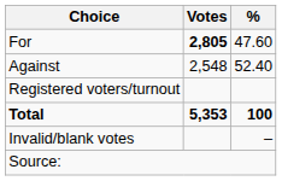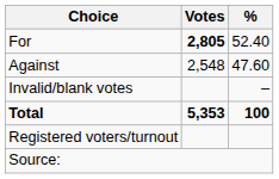For | %: 47.60 -> 52.40
Against | %: 52.40 -> 47.60
rows swapped: Invalid/blank votes <-> Registered voters/turnout
